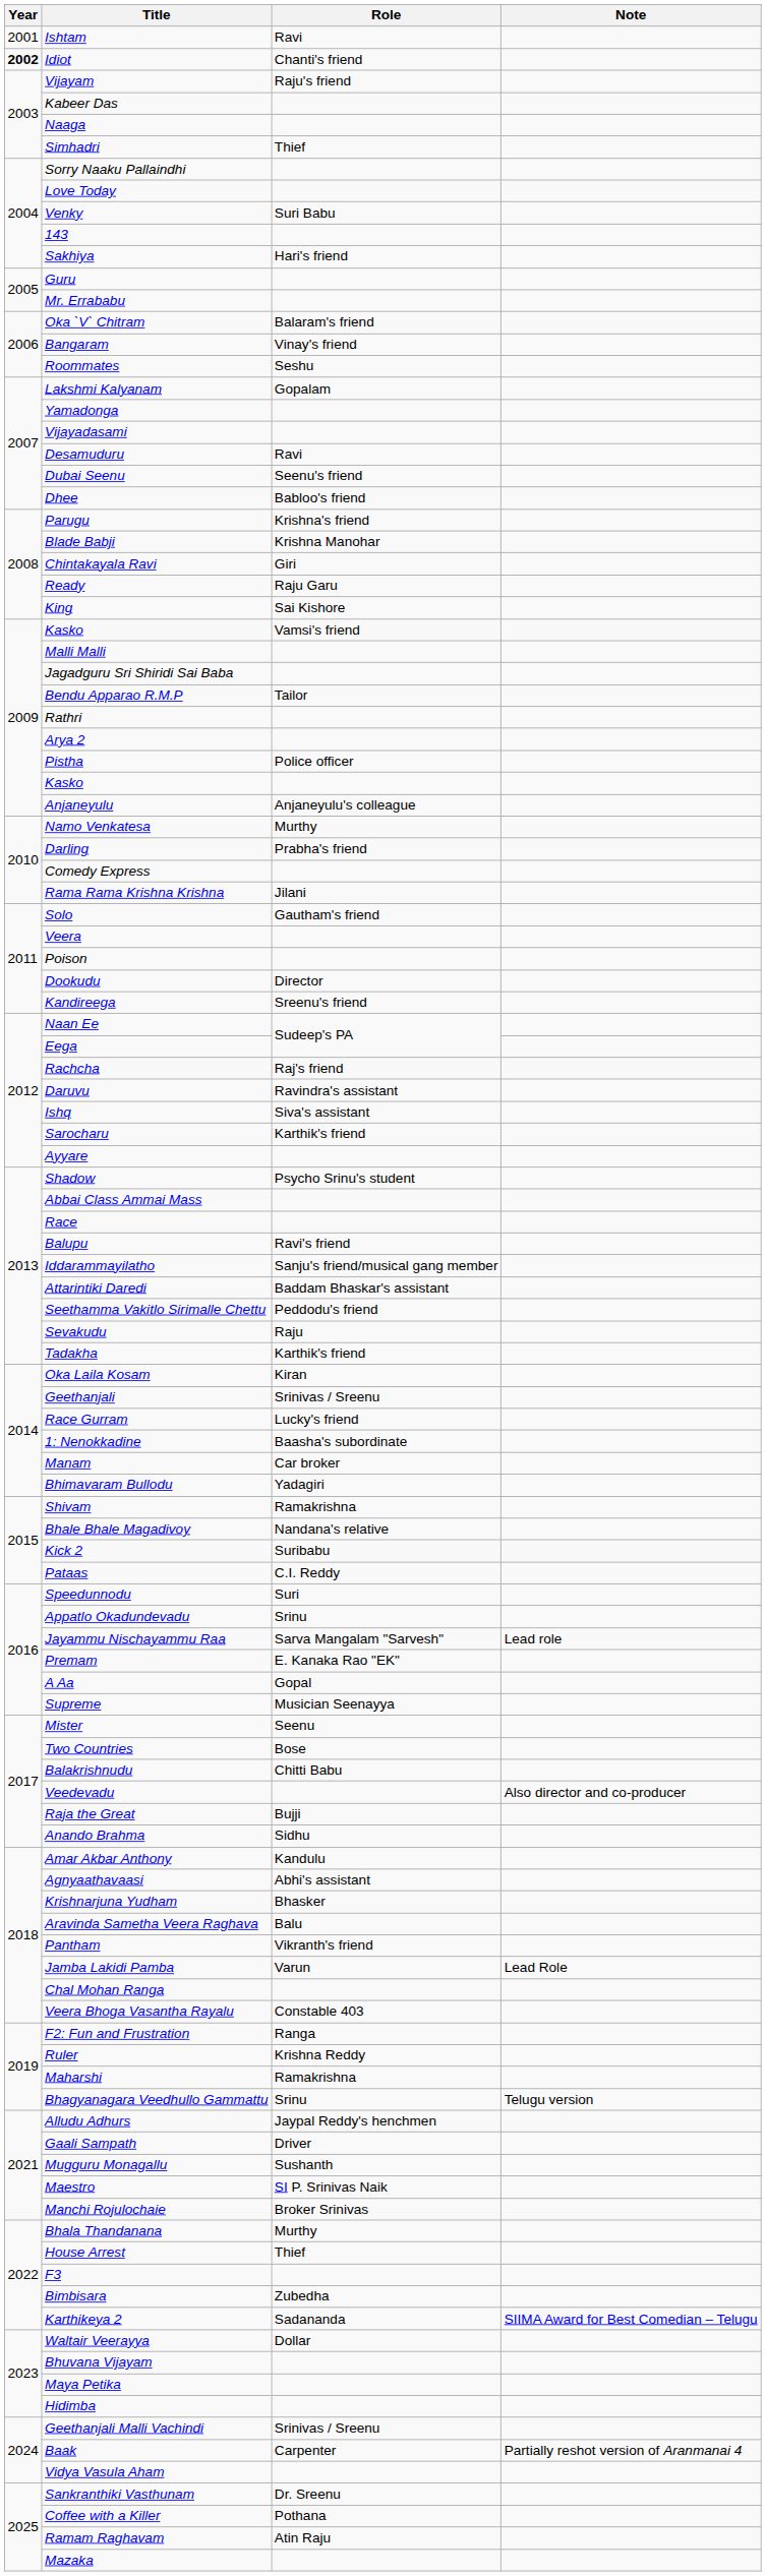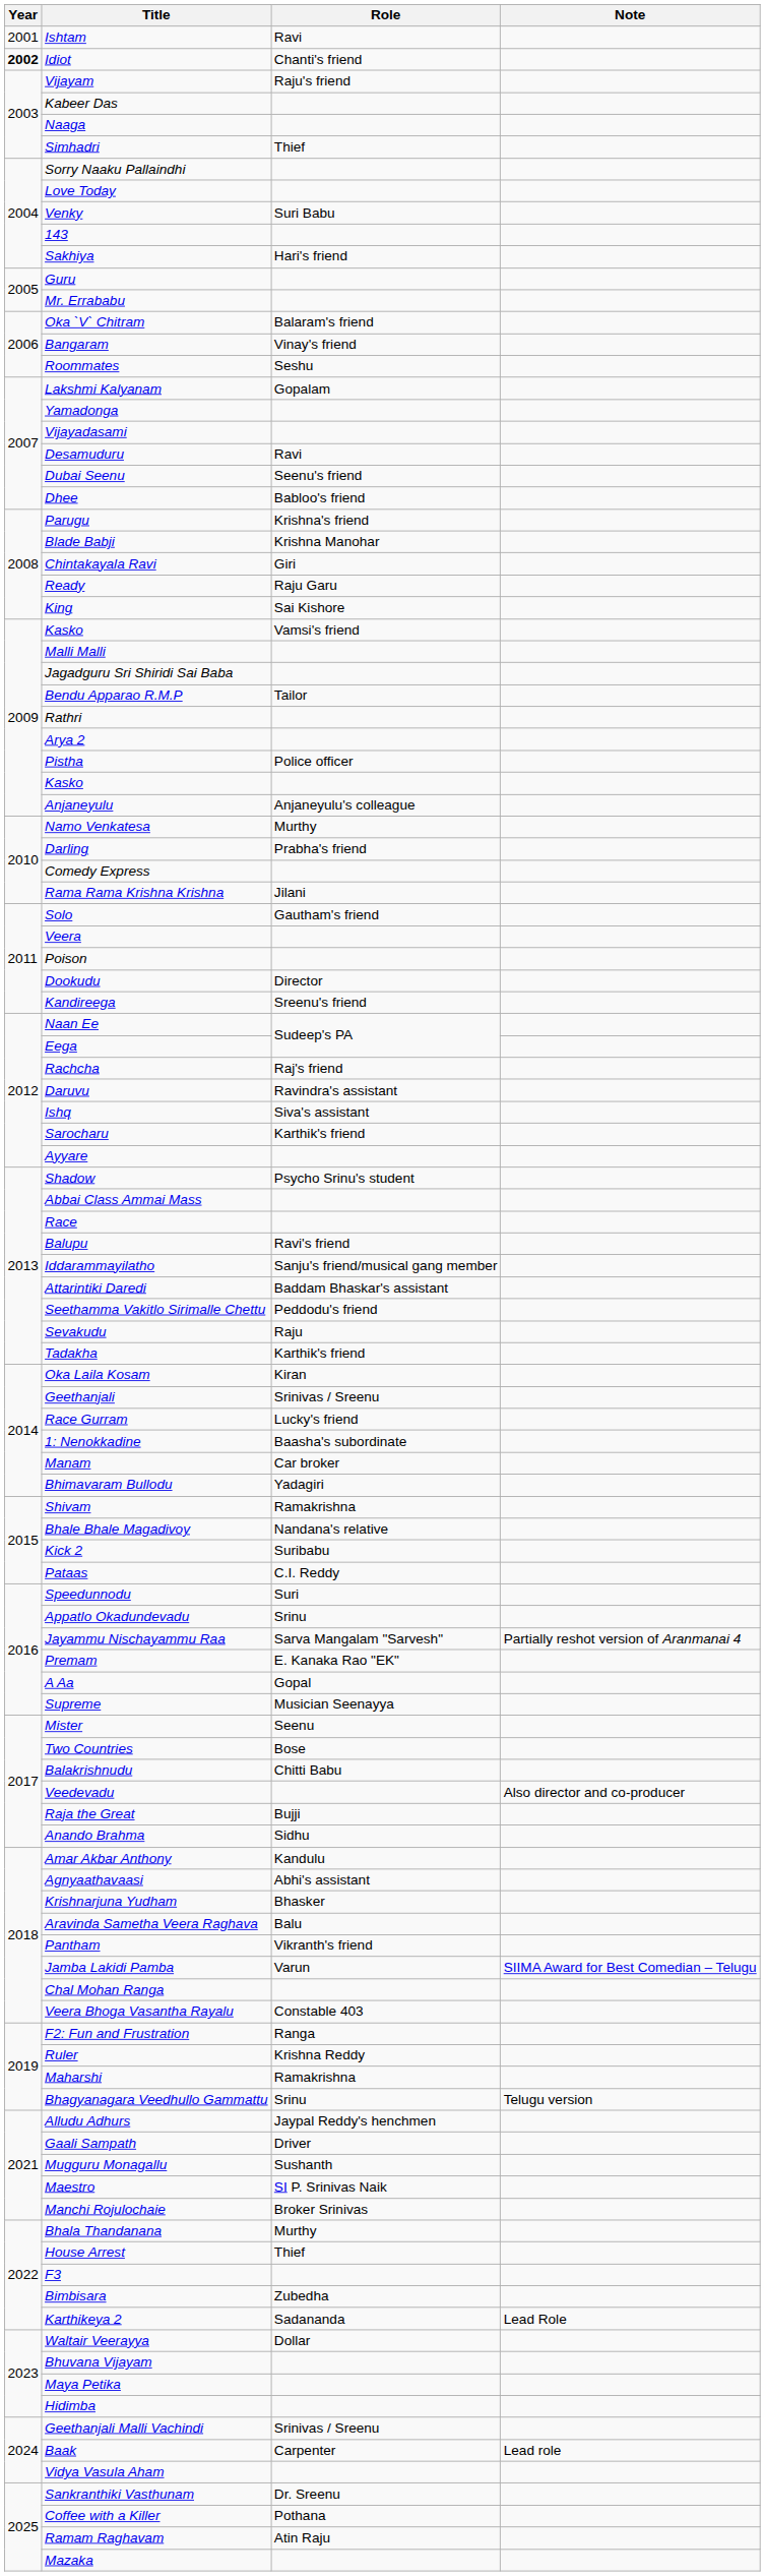Jayammu Nischayammu Raa | Note: Lead role -> Partially reshot version of Aranmanai 4
Jamba Lakidi Pamba | Note: Lead Role -> SIIMA Award for Best Comedian – Telugu
Karthikeya 2 | Note: SIIMA Award for Best Comedian – Telugu -> Lead Role
Baak | Note: Partially reshot version of Aranmanai 4 -> Lead role
